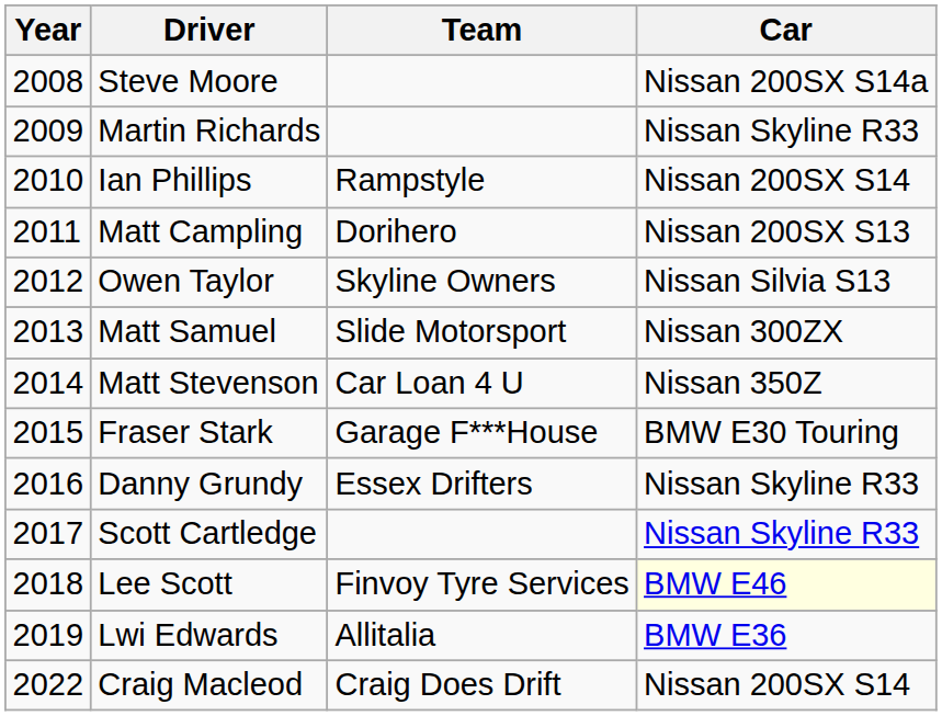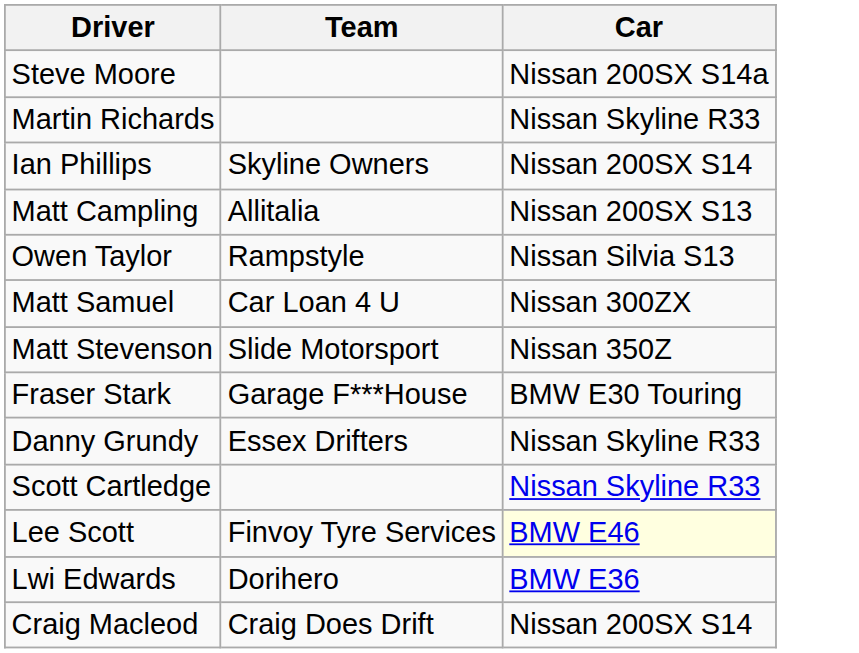- column: Year | 2008 | 2009 | 2010 | 2011 | 2012 | 2013 | 2014 | 2015 | 2016 | 2017 | 2018 | 2019 | 2022
Ian Phillips | Team: Rampstyle -> Skyline Owners
Matt Campling | Team: Dorihero -> Allitalia
Owen Taylor | Team: Skyline Owners -> Rampstyle
Matt Samuel | Team: Slide Motorsport -> Car Loan 4 U
Matt Stevenson | Team: Car Loan 4 U -> Slide Motorsport
Lwi Edwards | Team: Allitalia -> Dorihero
